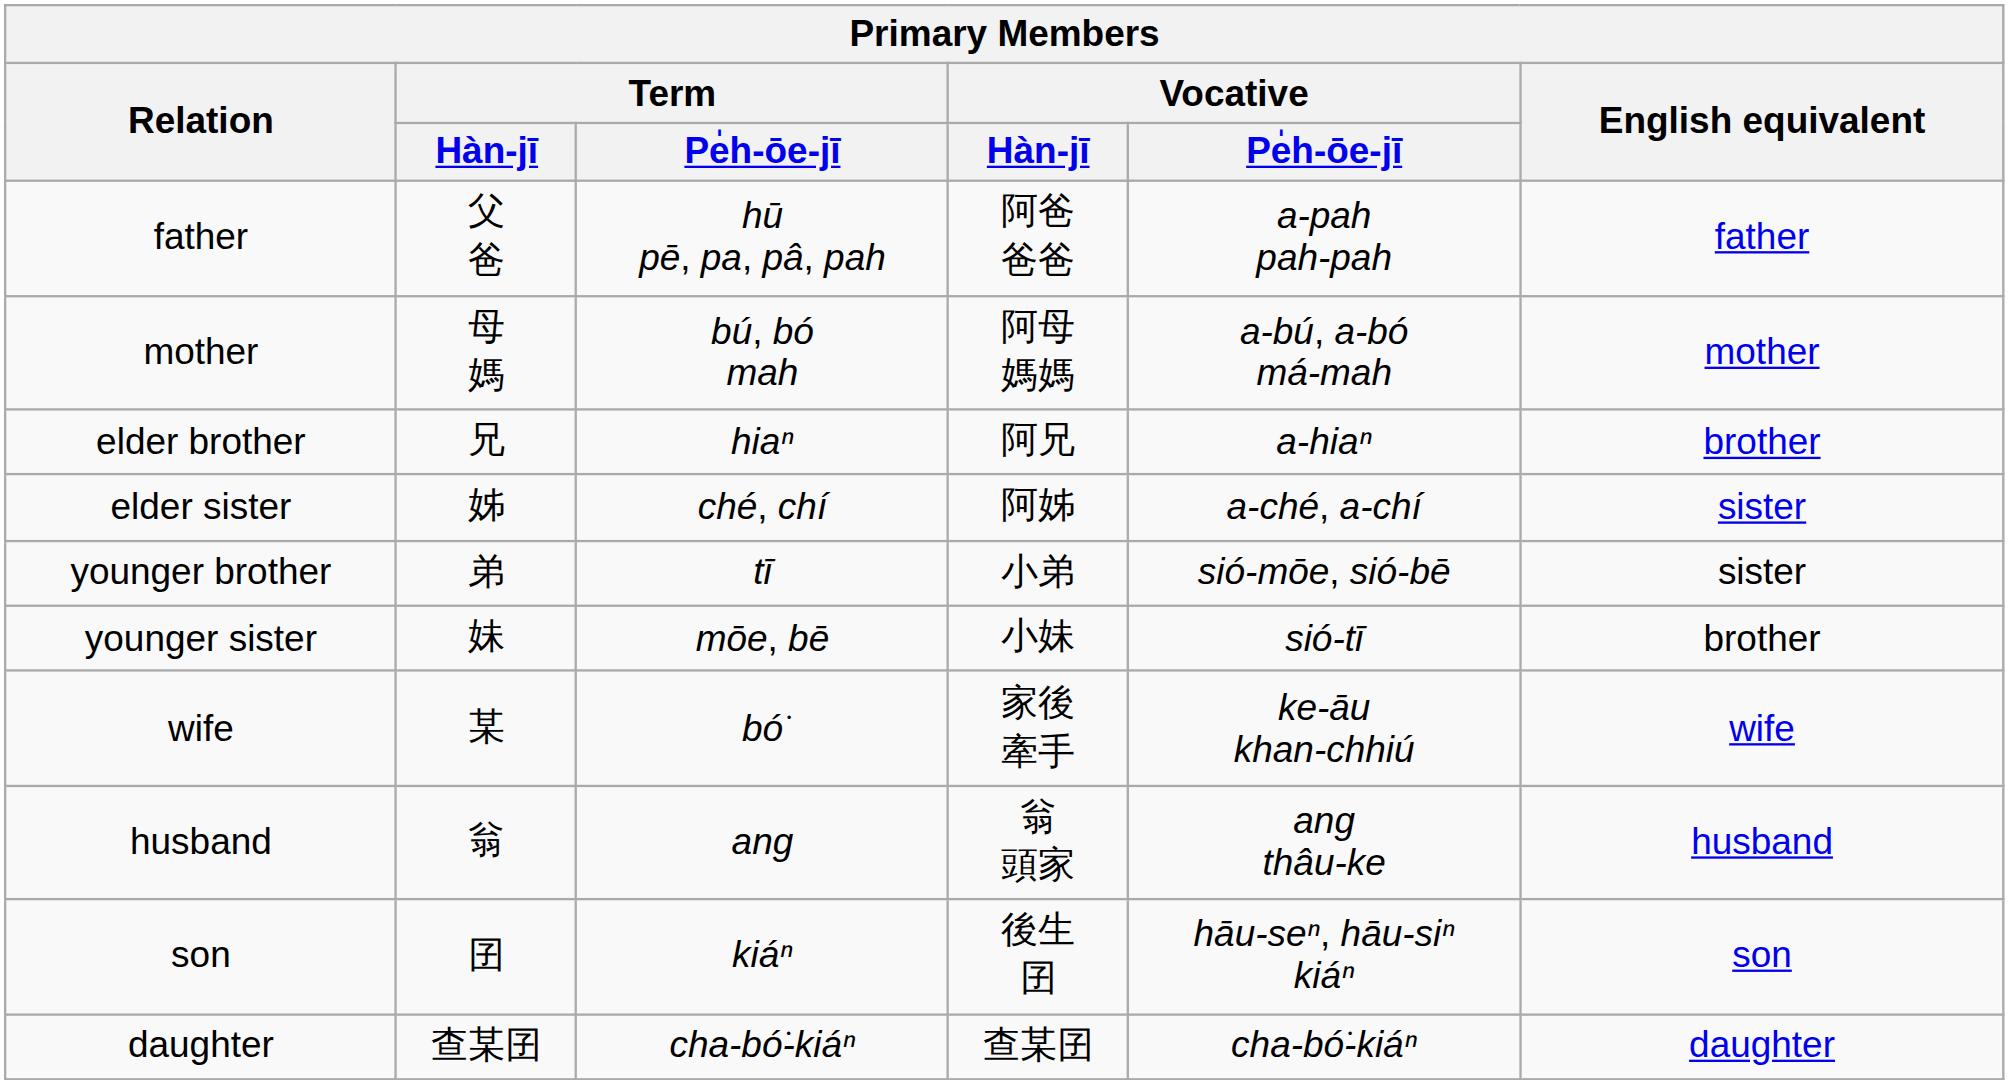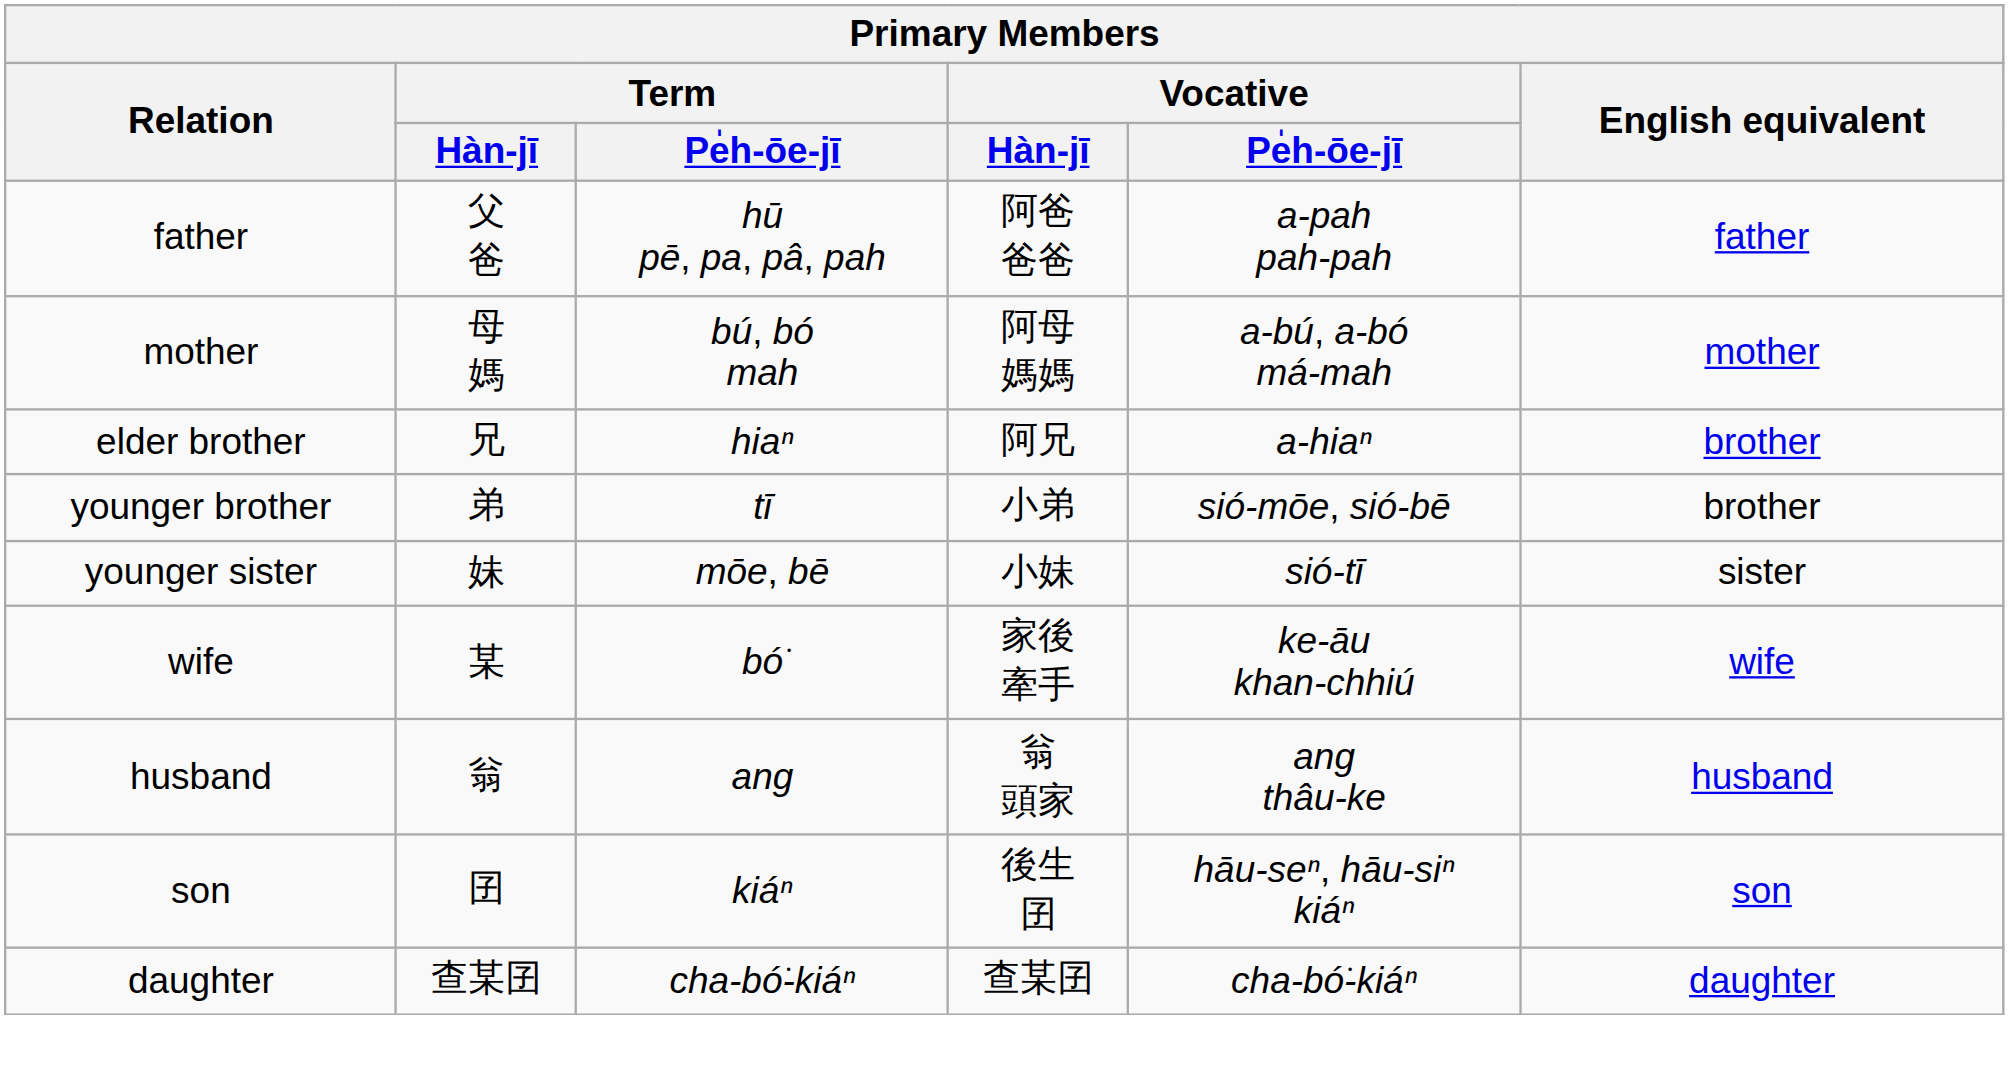- row: elder sister | 姊 | ché, chí | 阿姊 | a-ché, a-chí | sister
younger brother | English equivalent: sister -> brother
younger sister | English equivalent: brother -> sister
